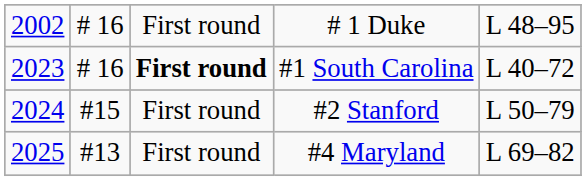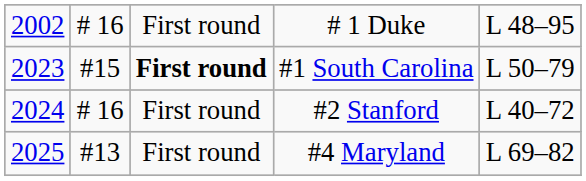#1 South Carolina | column 2: # 16 -> #15
#1 South Carolina | column 5: L 40–72 -> L 50–79
#2 Stanford | column 2: #15 -> # 16
#2 Stanford | column 5: L 50–79 -> L 40–72
